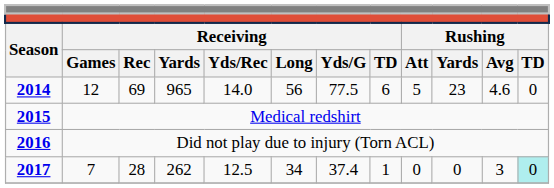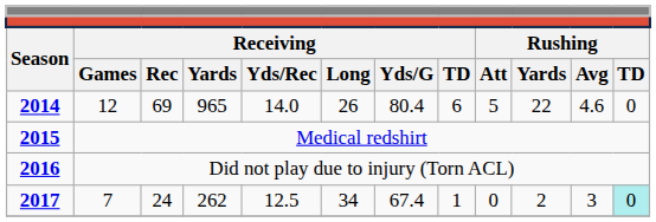2014 | column 6: 56 -> 26
2014 | column 7: 77.5 -> 80.4
2014 | column 10: 23 -> 22
2017 | column 3: 28 -> 24
2017 | column 7: 37.4 -> 67.4
2017 | column 10: 0 -> 2
